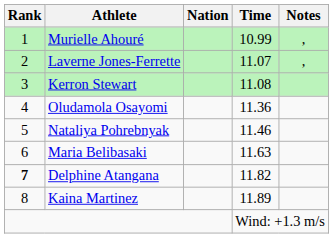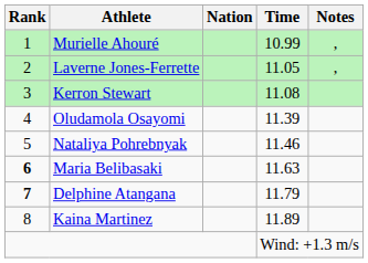Laverne Jones-Ferrette | Time: 11.07 -> 11.05
Oludamola Osayomi | Time: 11.36 -> 11.39
Maria Belibasaki | Rank: normal -> bold
Delphine Atangana | Time: 11.82 -> 11.79
